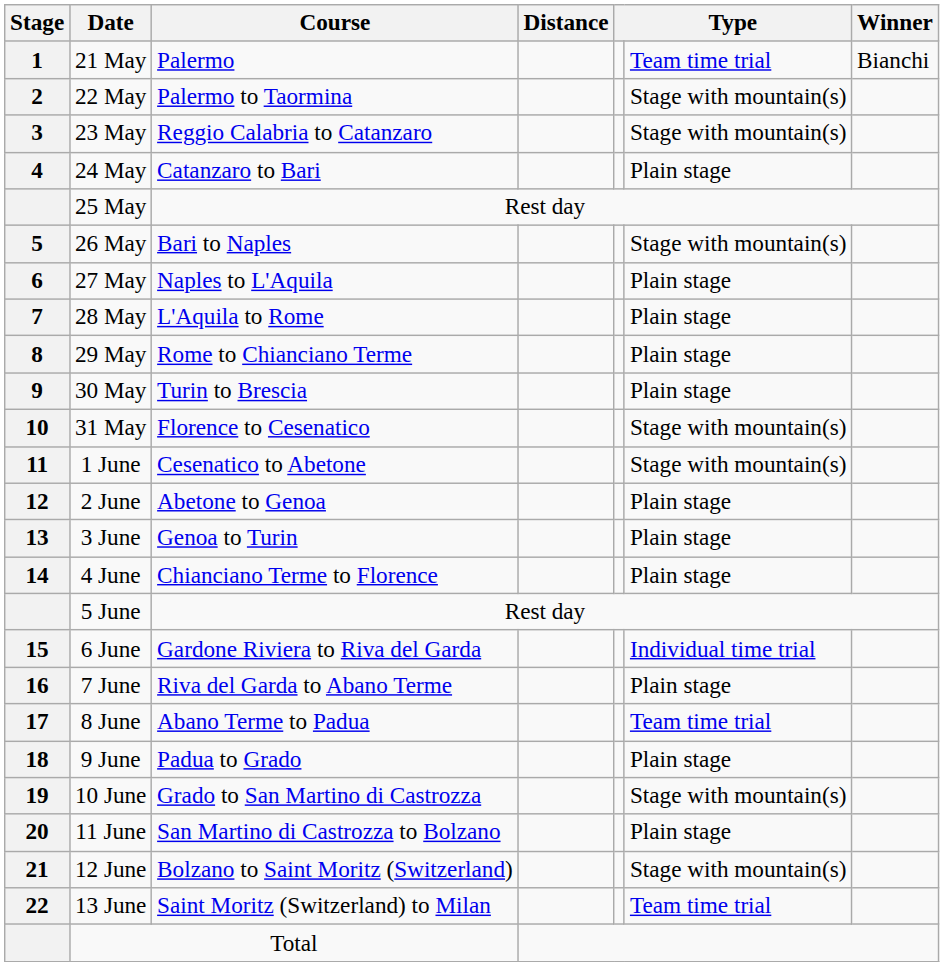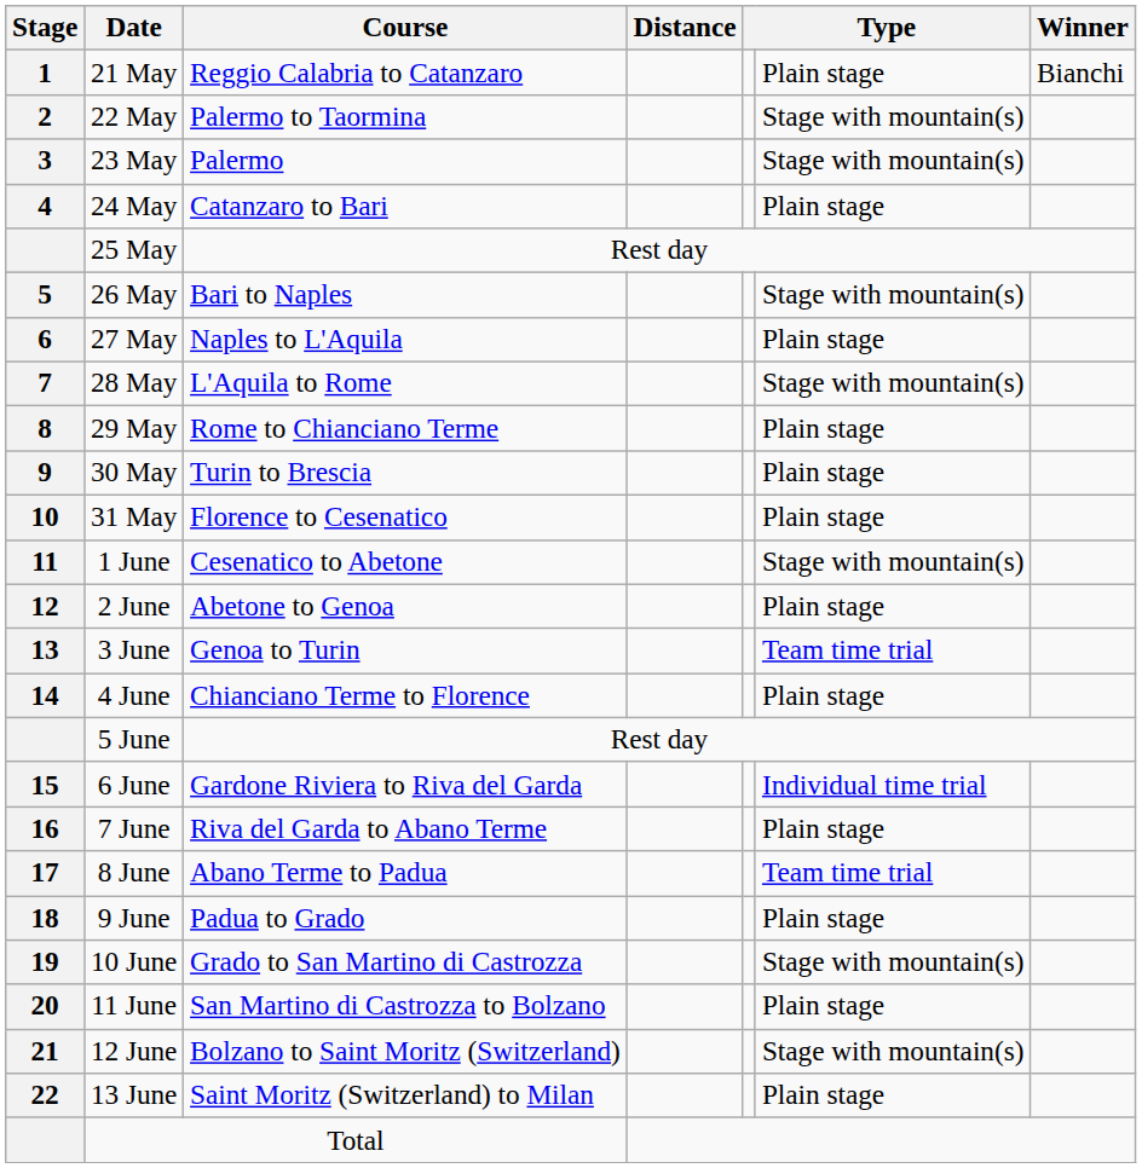21 May | Course: Palermo -> Reggio Calabria to Catanzaro
21 May | column 6: Team time trial -> Plain stage
23 May | Course: Reggio Calabria to Catanzaro -> Palermo
28 May | column 6: Plain stage -> Stage with mountain(s)
31 May | column 6: Stage with mountain(s) -> Plain stage
3 June | column 6: Plain stage -> Team time trial
13 June | column 6: Team time trial -> Plain stage
